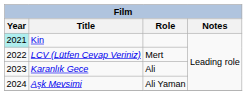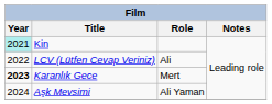LCV (Lütfen Cevap Veriniz) | Role: Mert -> Ali
Karanlık Gece | Year: normal -> bold
Karanlık Gece | Role: Ali -> Mert
